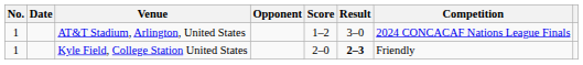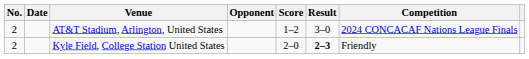AT&T Stadium, Arlington, United States | No.: 1 -> 2
Kyle Field, College Station United States | No.: 1 -> 2
